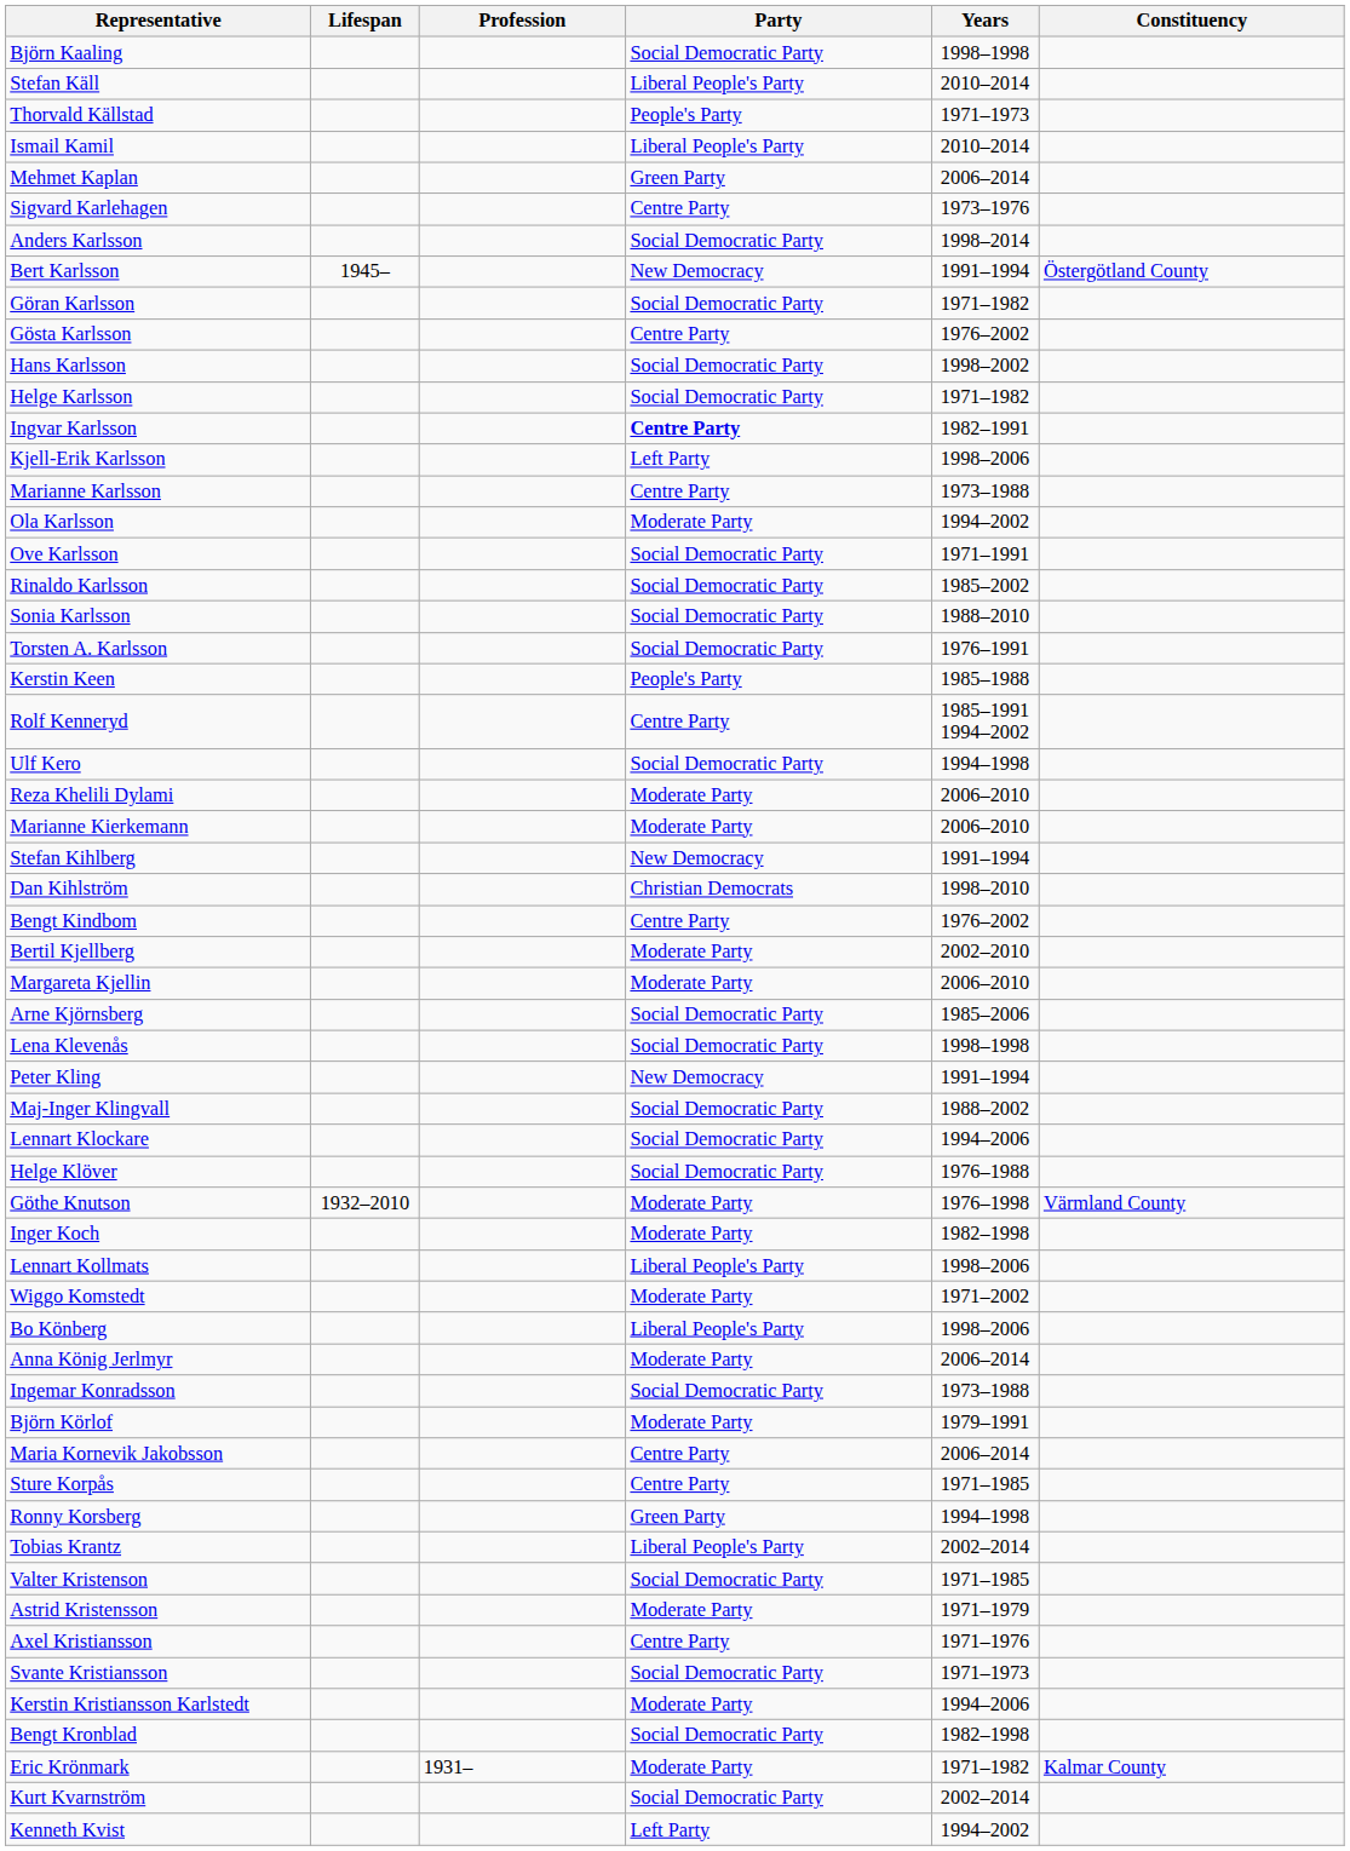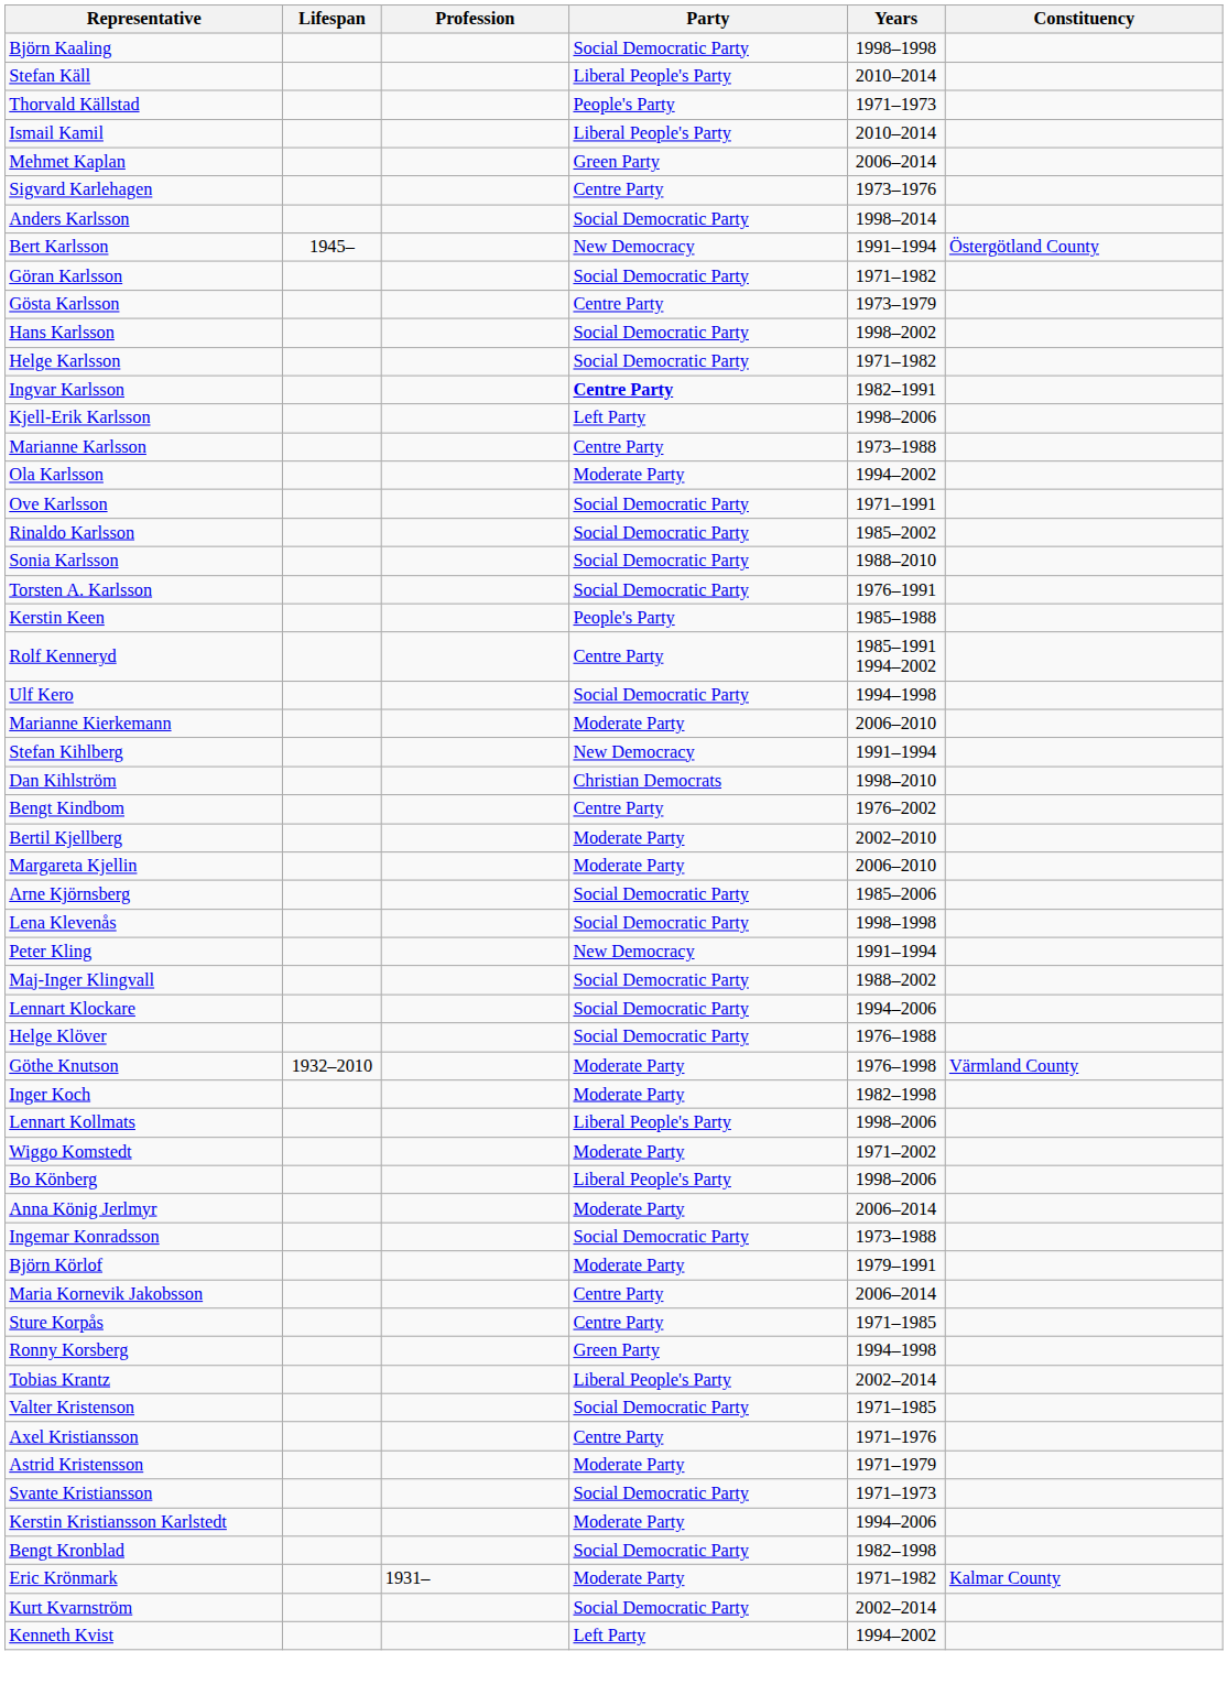Gösta Karlsson | Years: 1976–2002 -> 1973–1979
- row: Reza Khelili Dylami | Moderate Party | 2006–2010
rows swapped: Astrid Kristensson <-> Axel Kristiansson
